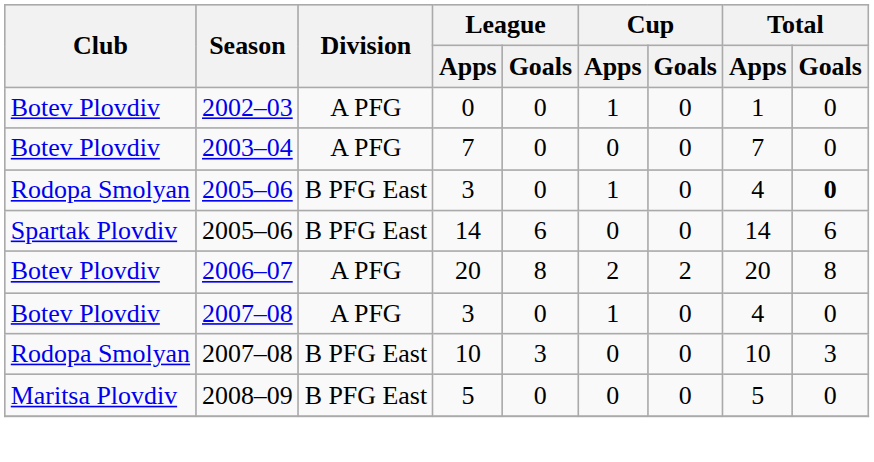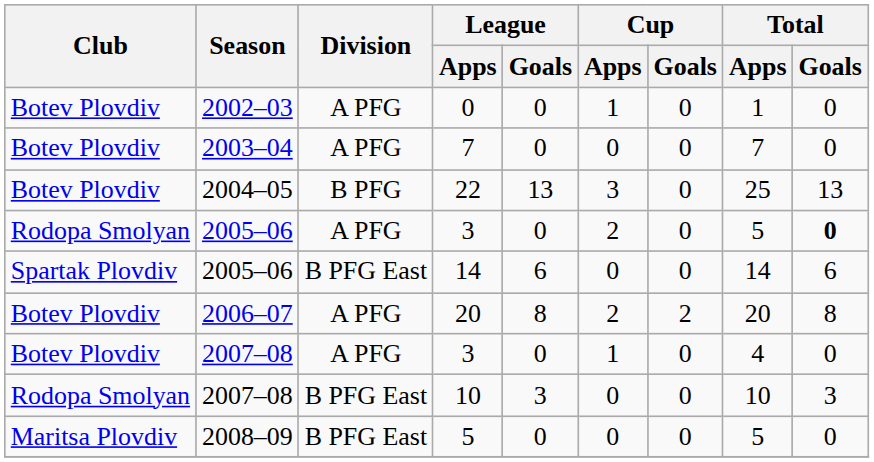+ row: Botev Plovdiv | 2004–05 | B PFG | 22 | 13 | 3 | 0 | 25 | 13
2005–06 / 3 | Division: B PFG East -> A PFG
2005–06 / 3 | Cup / Apps: 1 -> 2
2005–06 / 3 | Total / Apps: 4 -> 5
